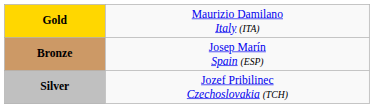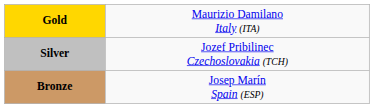rows swapped: Silver <-> Bronze
